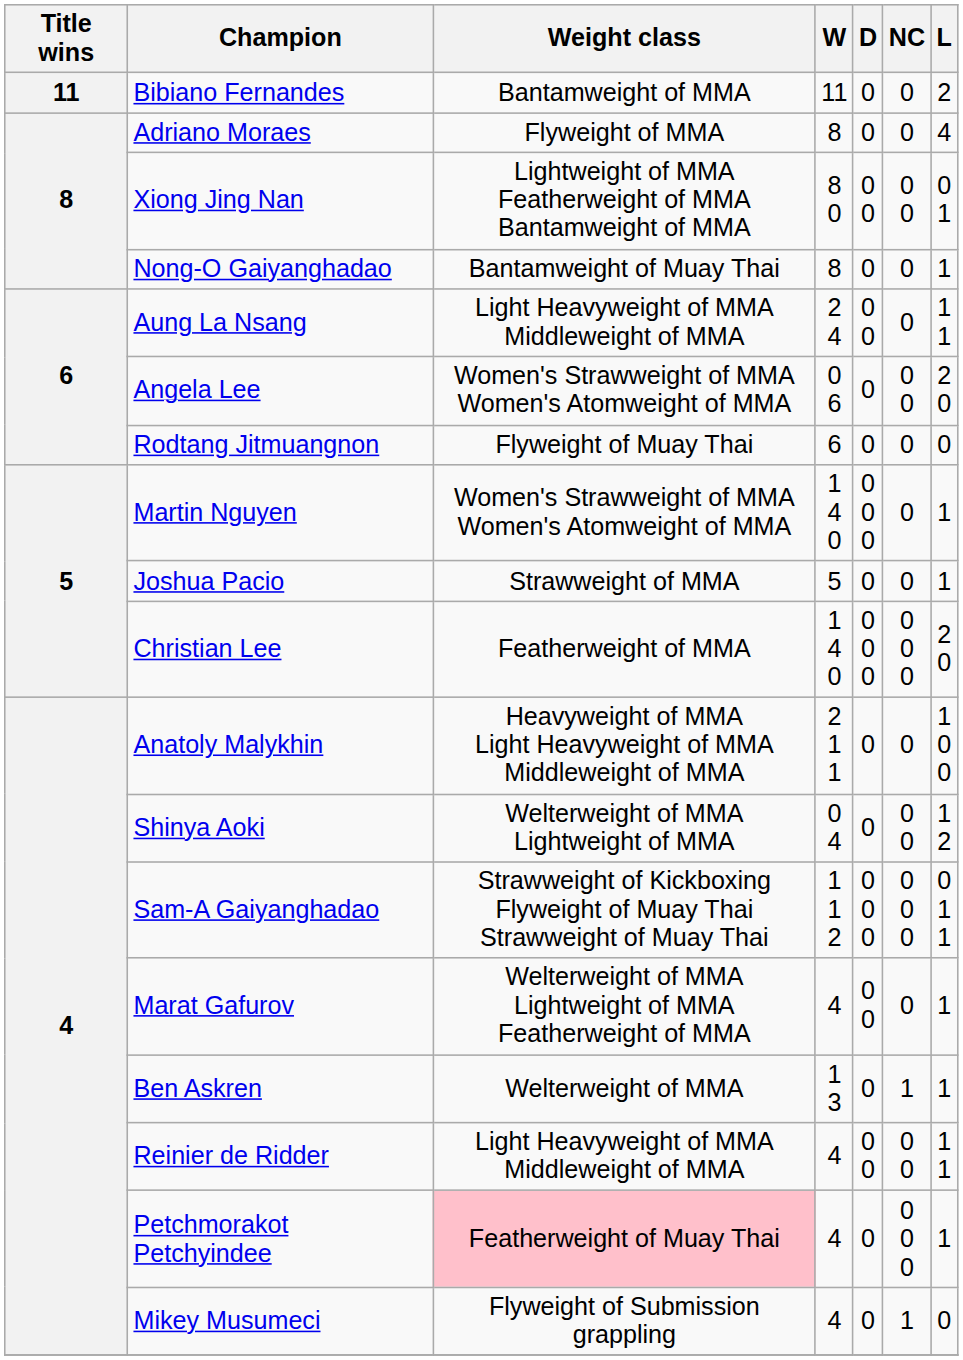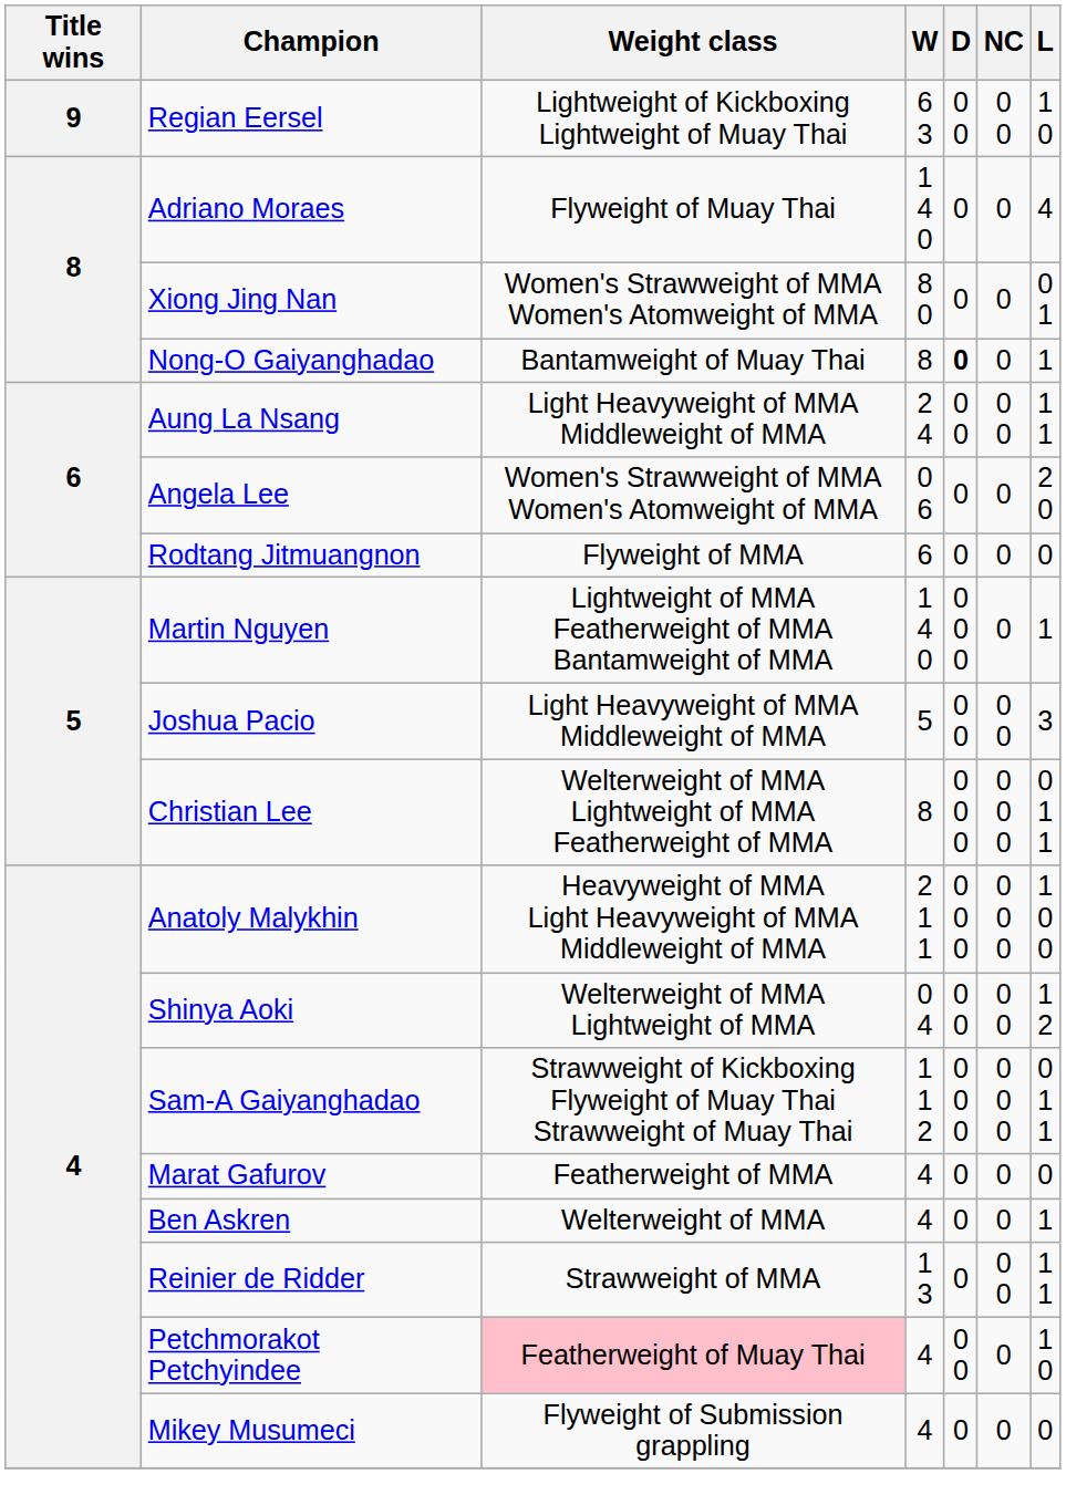- row: 11 | Bibiano Fernandes | Bantamweight of MMA | 11 | 0 | 0 | 2
+ row: 9 | Regian Eersel | Lightweight of Kickboxing Lightweight of Muay Thai | 6 3 | 0 0 | 0 0 | 1 0
Adriano Moraes | Weight class: Flyweight of MMA -> Flyweight of Muay Thai
Adriano Moraes | W: 8 -> 1 4 0
Xiong Jing Nan | Weight class: Lightweight of MMA Featherweight of MMA Bantamweight of MMA -> Women's Strawweight of MMA Women's Atomweight of MMA
Xiong Jing Nan | D: 0 0 -> 0
Xiong Jing Nan | NC: 0 0 -> 0
Nong-O Gaiyanghadao | D: normal -> bold
Aung La Nsang | NC: 0 -> 0 0
Angela Lee | NC: 0 0 -> 0
Rodtang Jitmuangnon | Weight class: Flyweight of Muay Thai -> Flyweight of MMA
Martin Nguyen | Weight class: Women's Strawweight of MMA Women's Atomweight of MMA -> Lightweight of MMA Featherweight of MMA Bantamweight of MMA
Joshua Pacio | Weight class: Strawweight of MMA -> Light Heavyweight of MMA Middleweight of MMA
Joshua Pacio | D: 0 -> 0 0
Joshua Pacio | NC: 0 -> 0 0
Joshua Pacio | L: 1 -> 3
Christian Lee | Weight class: Featherweight of MMA -> Welterweight of MMA Lightweight of MMA Featherweight of MMA
Christian Lee | W: 1 4 0 -> 8
Christian Lee | L: 2 0 -> 0 1 1
Anatoly Malykhin | D: 0 -> 0 0 0
Anatoly Malykhin | NC: 0 -> 0 0 0
Shinya Aoki | D: 0 -> 0 0
Marat Gafurov | Weight class: Welterweight of MMA Lightweight of MMA Featherweight of MMA -> Featherweight of MMA
Marat Gafurov | D: 0 0 -> 0
Marat Gafurov | L: 1 -> 0
Ben Askren | W: 1 3 -> 4
Ben Askren | NC: 1 -> 0
Reinier de Ridder | Weight class: Light Heavyweight of MMA Middleweight of MMA -> Strawweight of MMA
Reinier de Ridder | W: 4 -> 1 3
Reinier de Ridder | D: 0 0 -> 0
Petchmorakot Petchyindee | D: 0 -> 0 0
Petchmorakot Petchyindee | NC: 0 0 0 -> 0
Petchmorakot Petchyindee | L: 1 -> 1 0
Mikey Musumeci | NC: 1 -> 0
